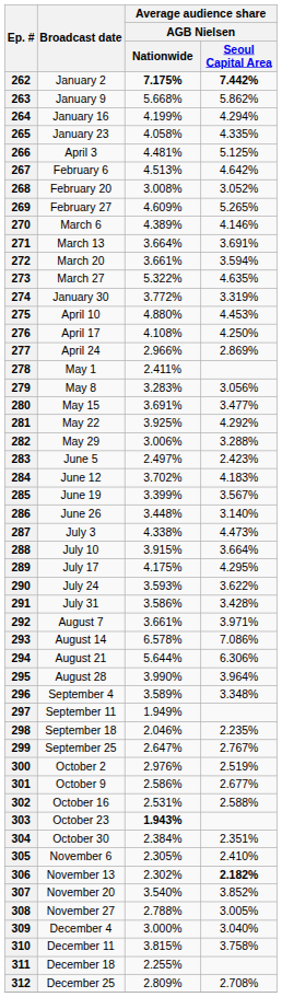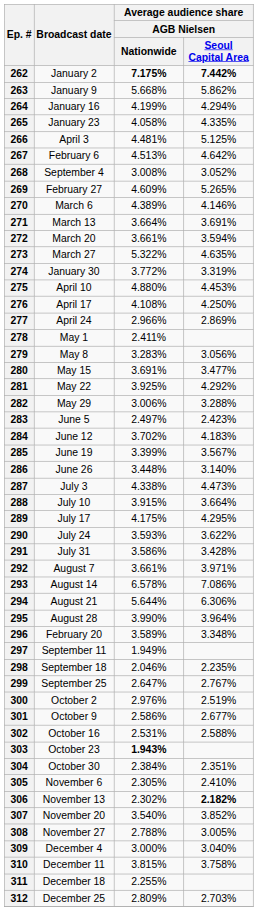268 | Broadcast date: February 20 -> September 4
296 | Broadcast date: September 4 -> February 20
312 | Average audience share / AGB Nielsen / Seoul Capital Area: 2.708% -> 2.703%
